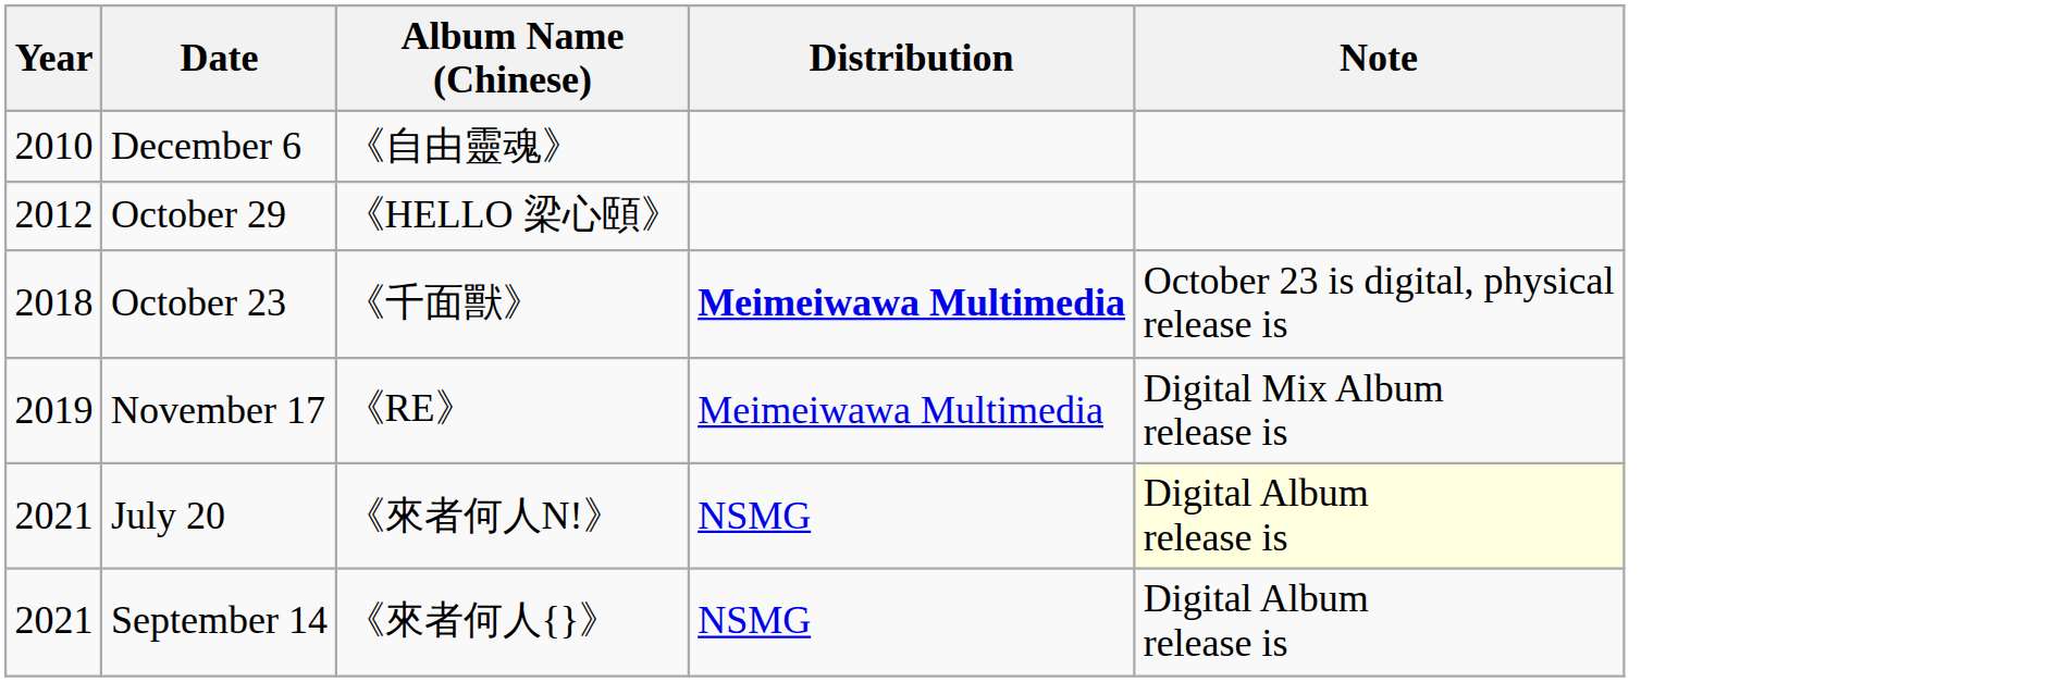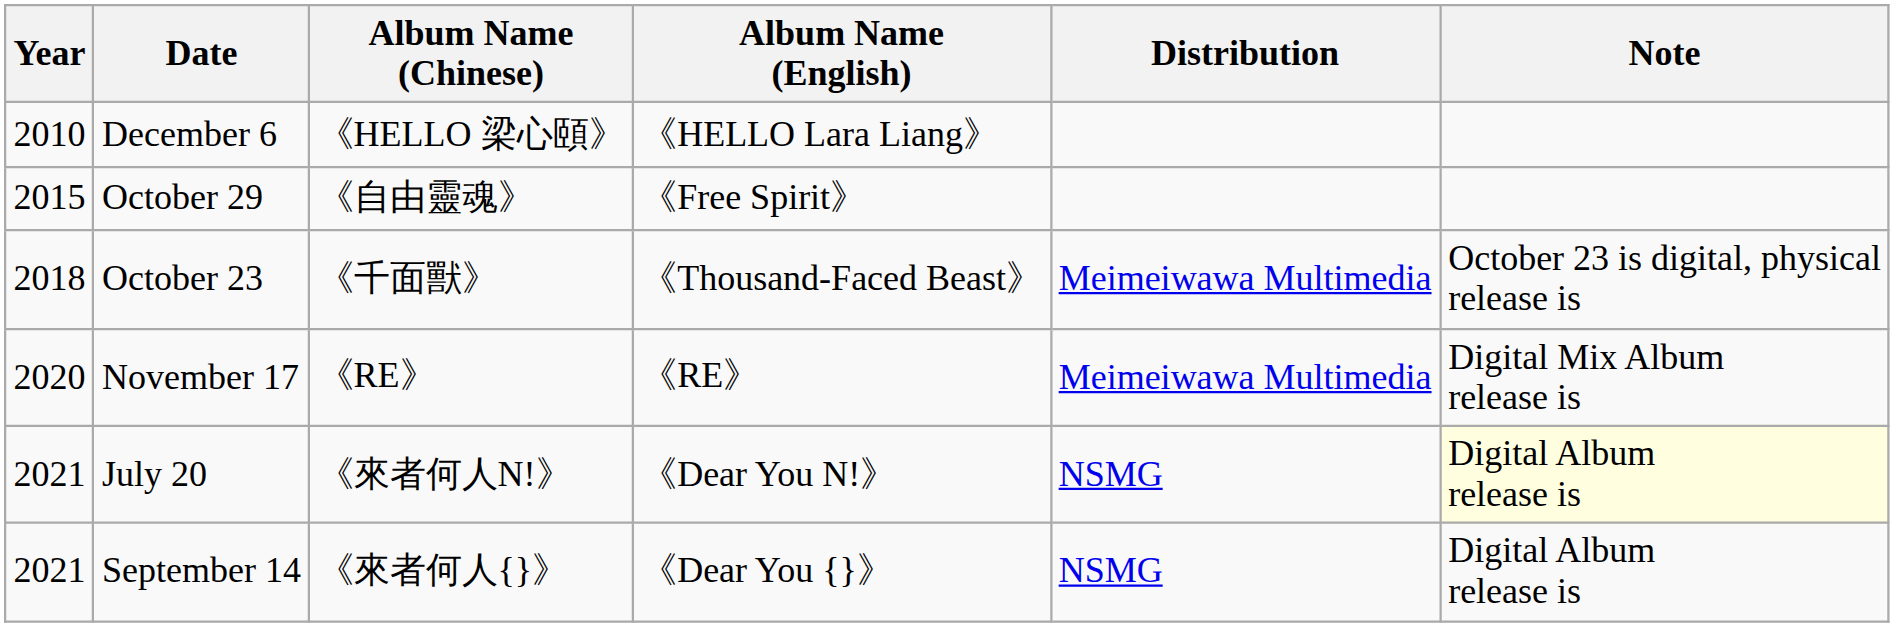+ column: Album Name (English) | 《HELLO Lara Liang》 | 《Free Spirit》 | 《Thousand-Faced Beast》 | 《RE》 | 《Dear You N!》 | 《Dear You {}》
December 6 | Album Name (Chinese): 《自由靈魂》 -> 《HELLO 梁心頤》
October 29 | Year: 2012 -> 2015
October 29 | Album Name (Chinese): 《HELLO 梁心頤》 -> 《自由靈魂》
October 23 | Distribution: bold -> normal
November 17 | Year: 2019 -> 2020
